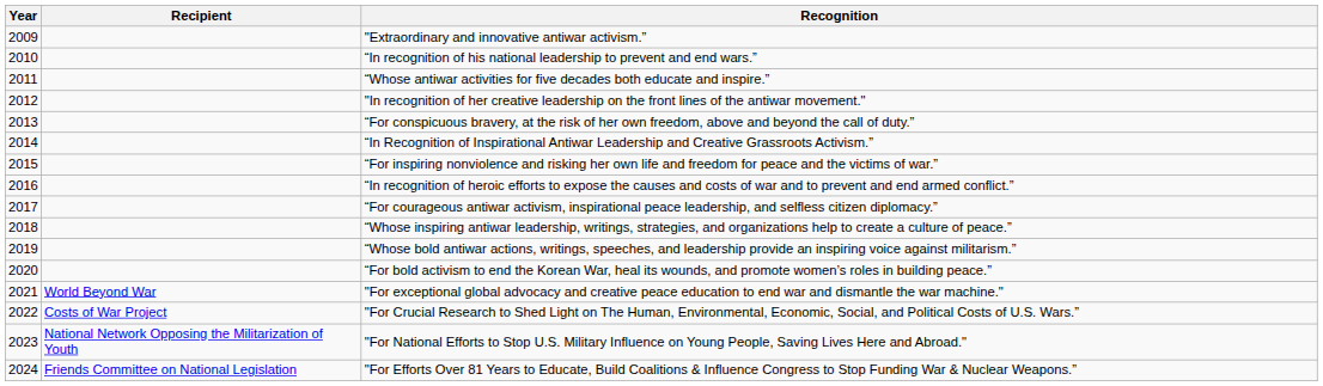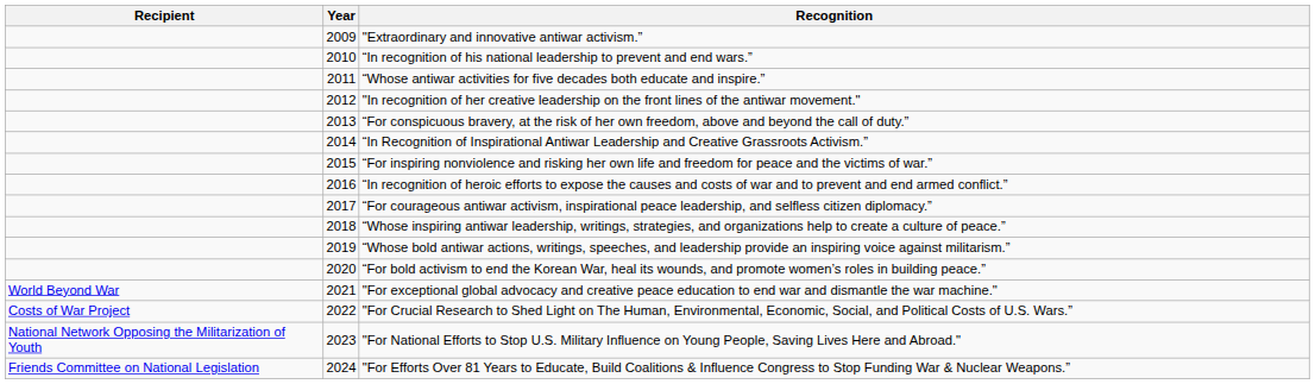columns swapped: Year <-> Recipient
